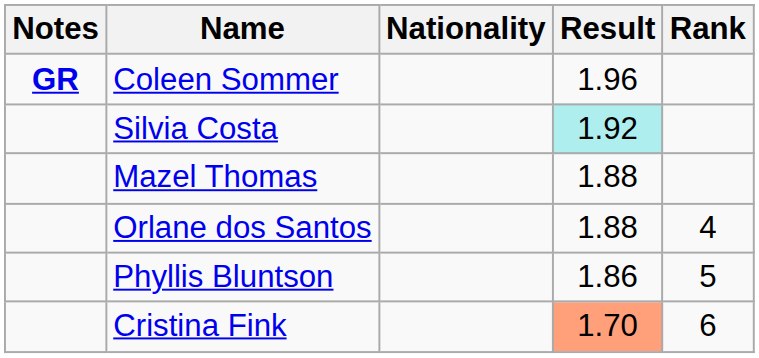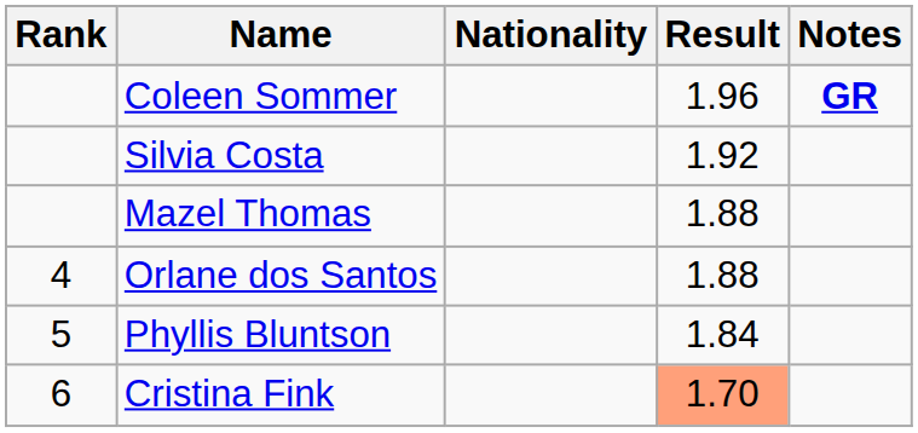columns swapped: Rank <-> Notes
Silvia Costa | Result: paleturquoise background -> no background
Phyllis Bluntson | Result: 1.86 -> 1.84
